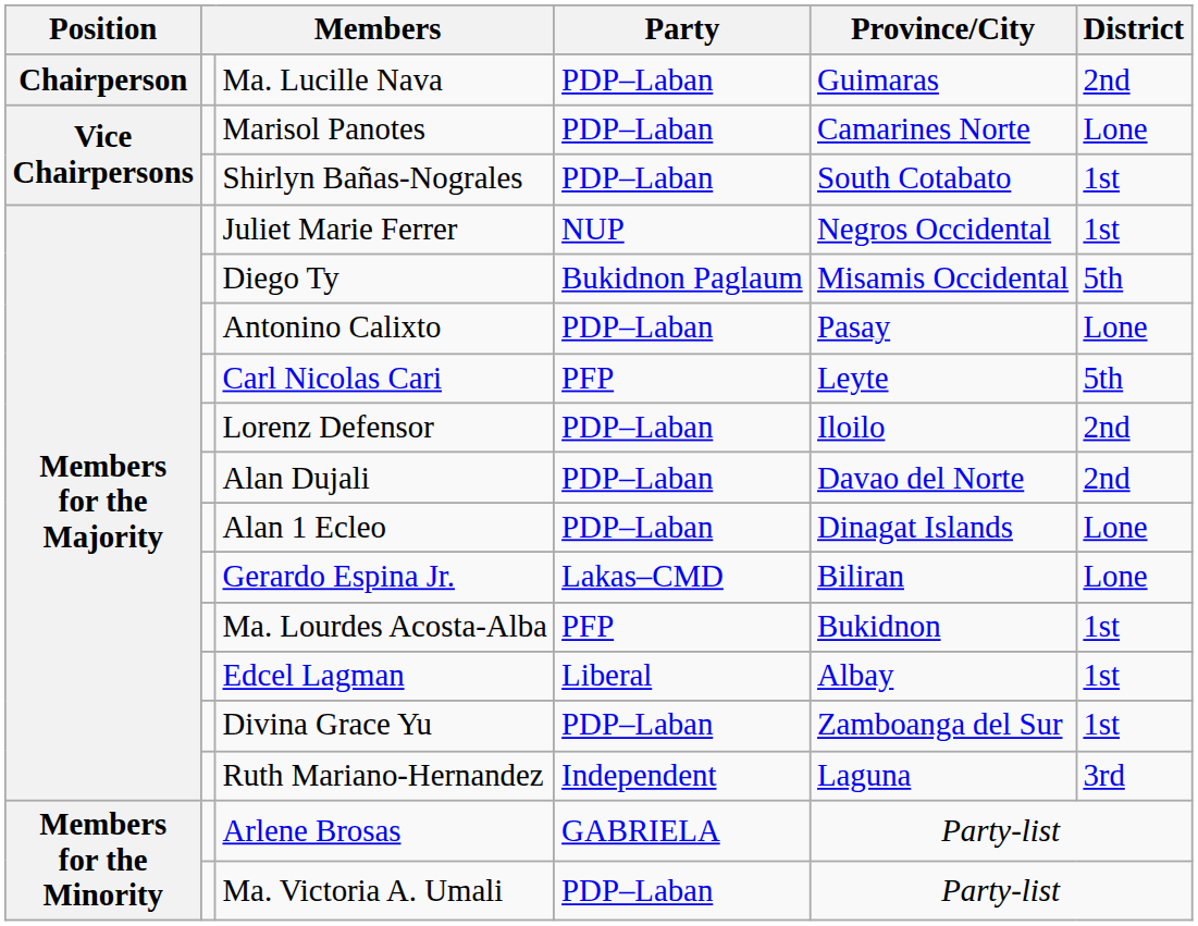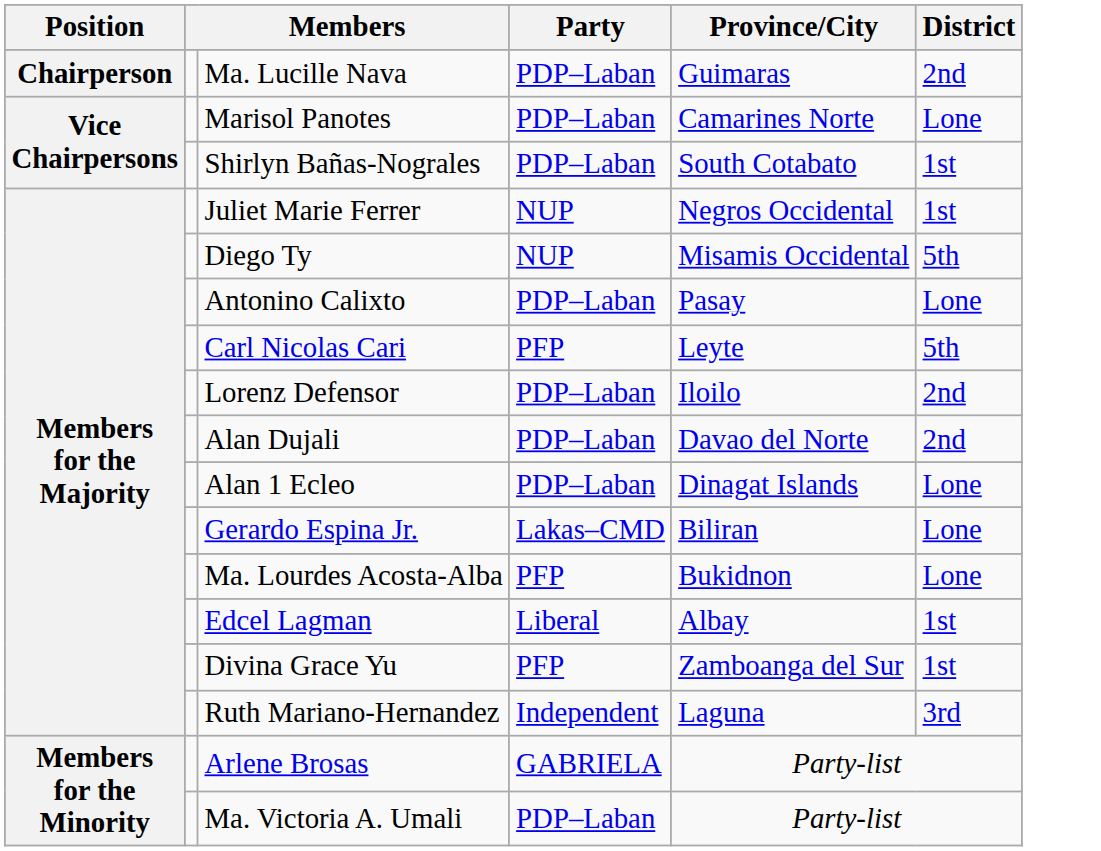Diego Ty | Party: Bukidnon Paglaum -> NUP
Ma. Lourdes Acosta-Alba | District: 1st -> Lone
Divina Grace Yu | Party: PDP–Laban -> PFP
